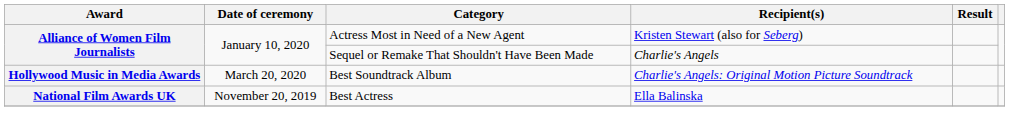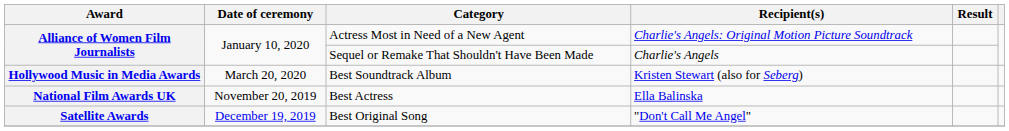Actress Most in Need of a New Agent | Recipient(s): Kristen Stewart (also for Seberg) -> Charlie's Angels: Original Motion Picture Soundtrack
Best Soundtrack Album | Recipient(s): Charlie's Angels: Original Motion Picture Soundtrack -> Kristen Stewart (also for Seberg)
+ row: Satellite Awards | December 19, 2019 | Best Original Song | "Don't Call Me Angel"
